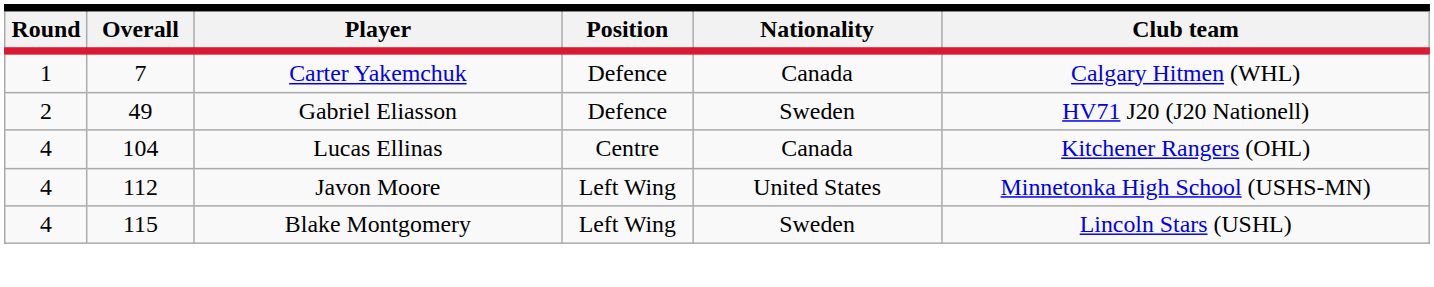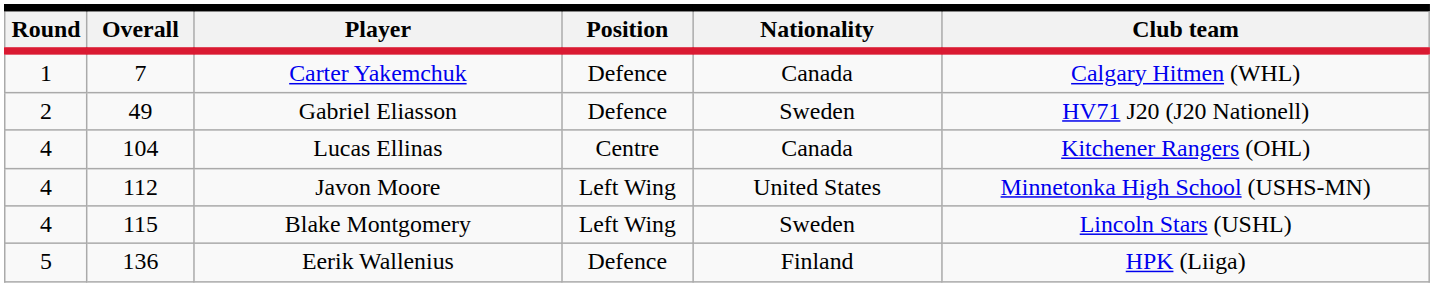+ row: 5 | 136 | Eerik Wallenius | Defence | Finland | HPK (Liiga)
